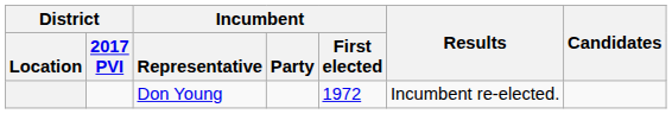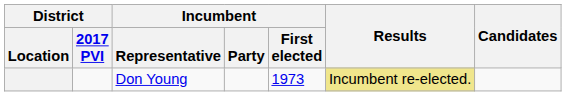Don Young | Incumbent / First elected: 1972 -> 1973
Don Young | Results: no background -> khaki background
